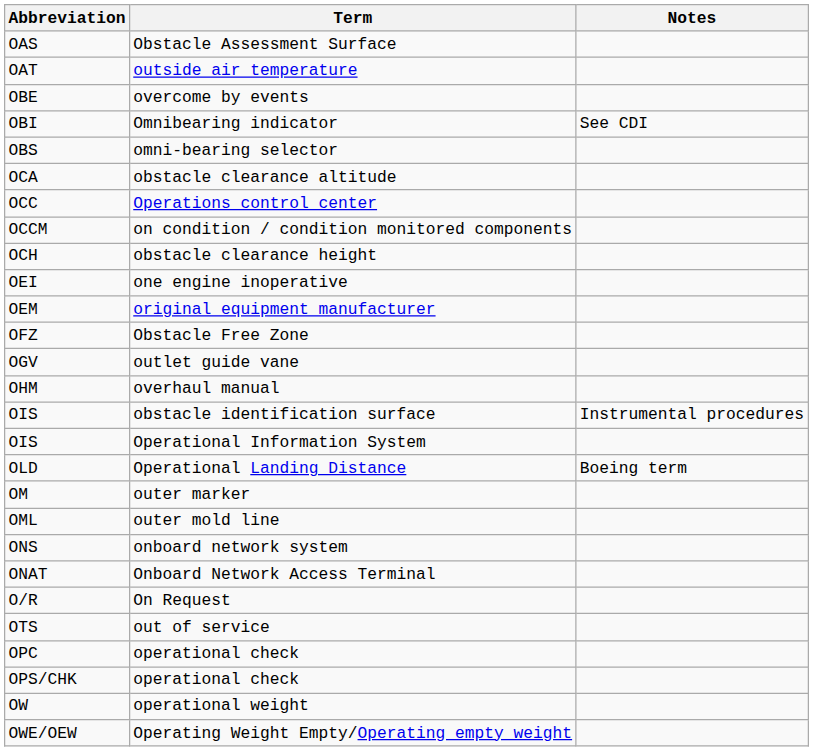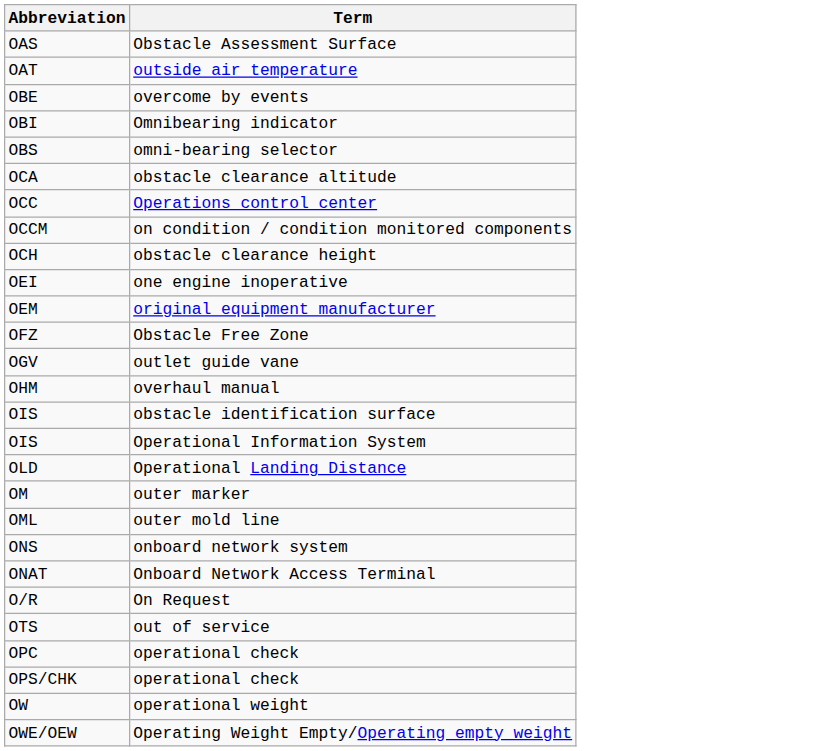- column: Notes | See CDI | Instrumental procedures | Boeing term
